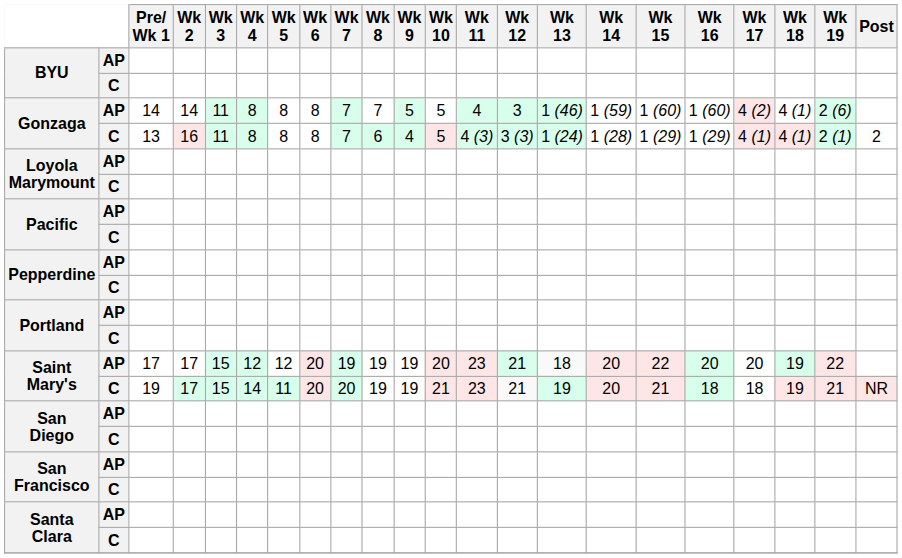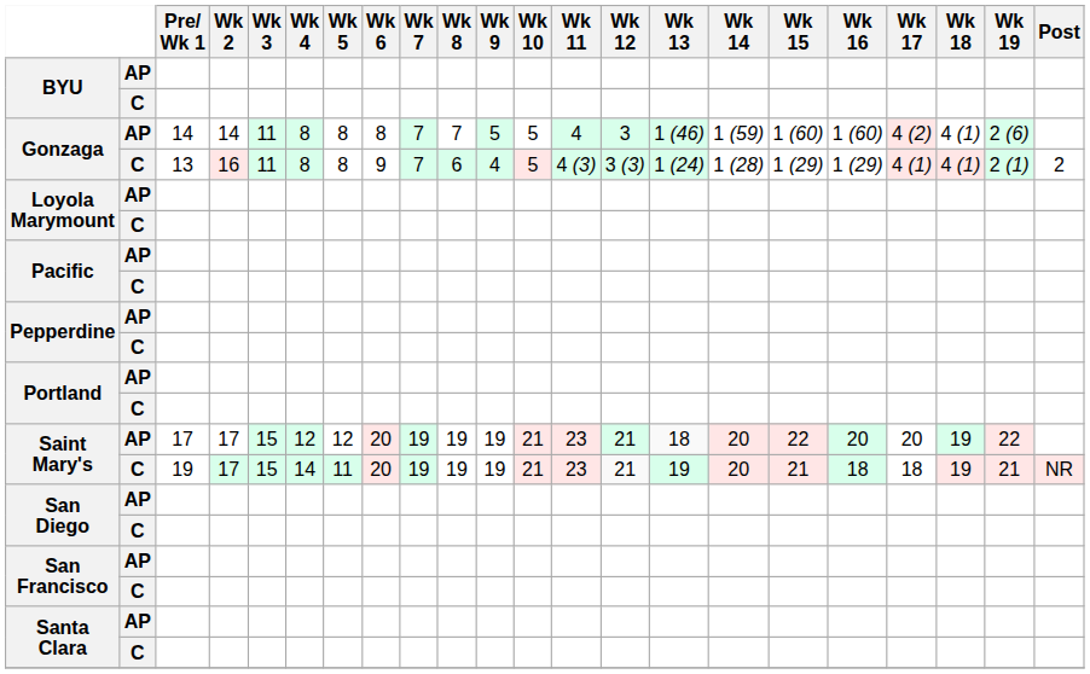Gonzaga / C | Wk 6: 8 -> 9
Saint Mary's / AP | Wk 10: 20 -> 21
Saint Mary's / C | Wk 7: 20 -> 19
